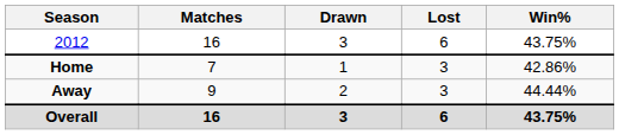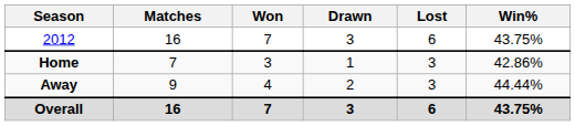+ column: Won | 7 | 3 | 4 | 7
